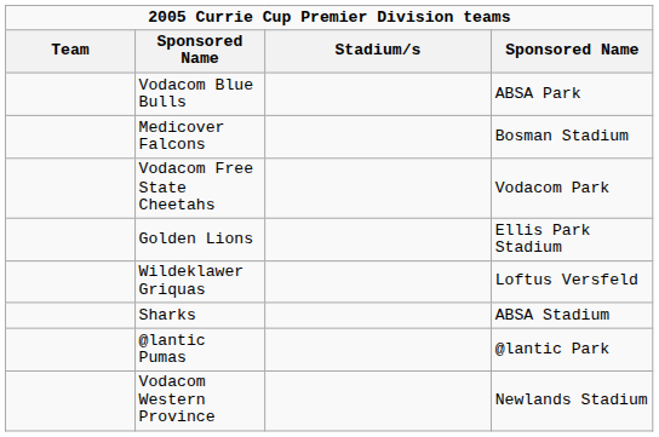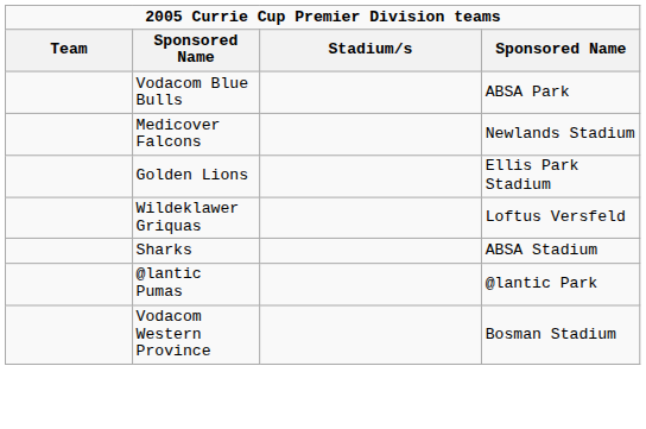Medicover Falcons | column 4: Bosman Stadium -> Newlands Stadium
- row: Vodacom Free State Cheetahs | Vodacom Park
Vodacom Western Province | column 4: Newlands Stadium -> Bosman Stadium
